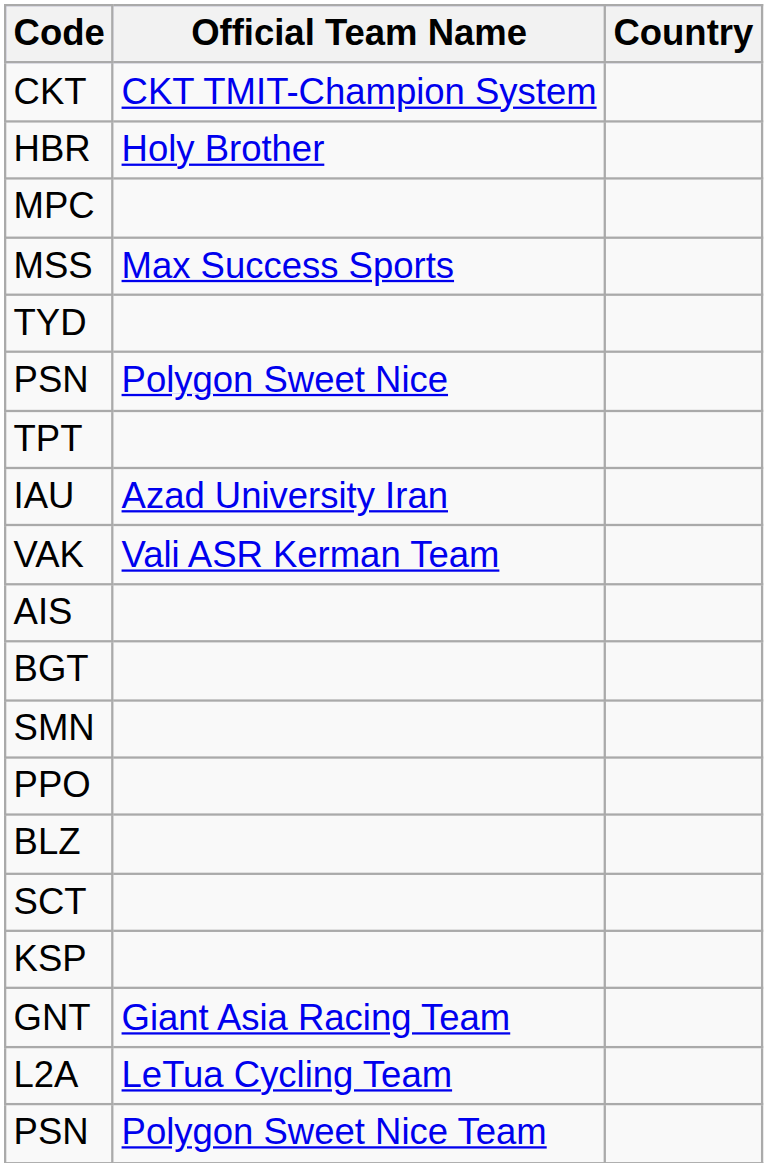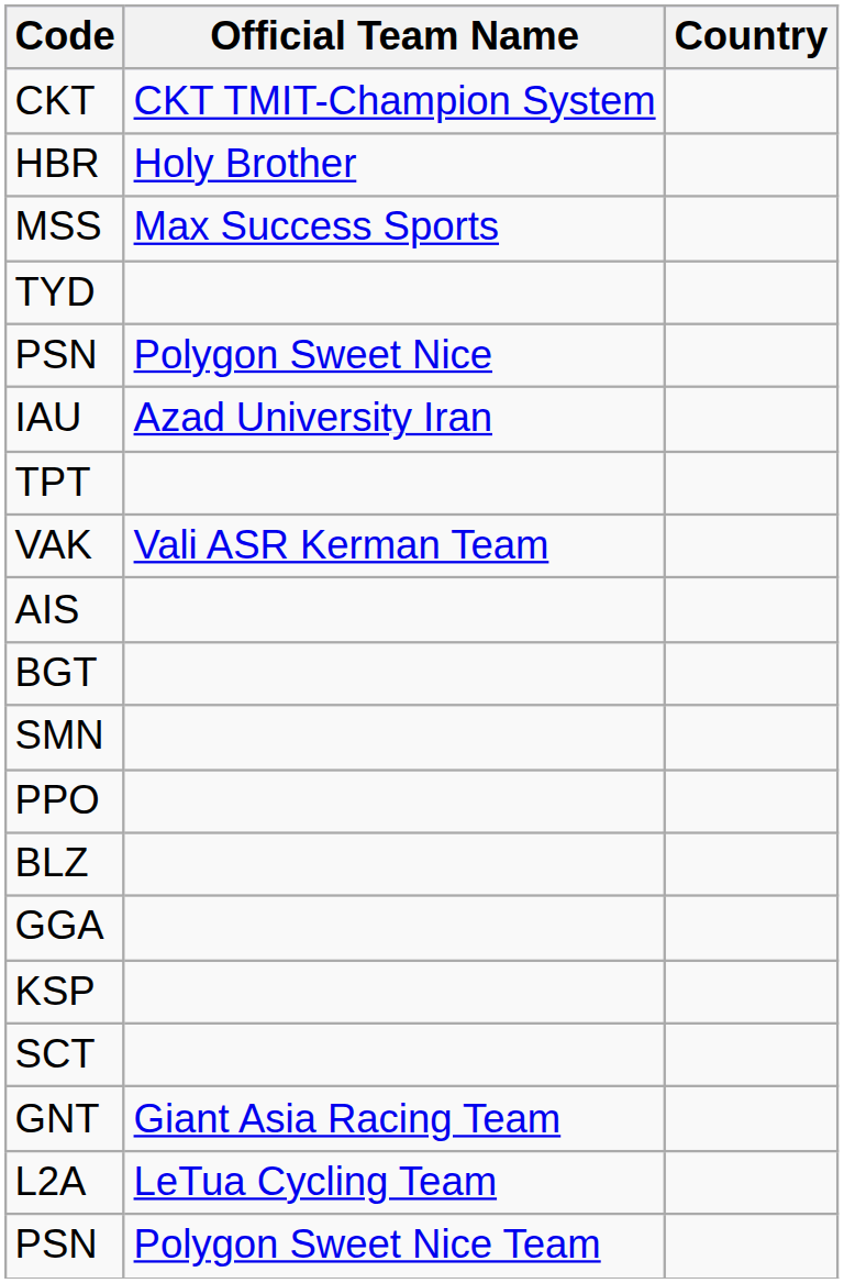- row: MPC
rows swapped: IAU <-> TPT
+ row: GGA
rows swapped: KSP <-> SCT
